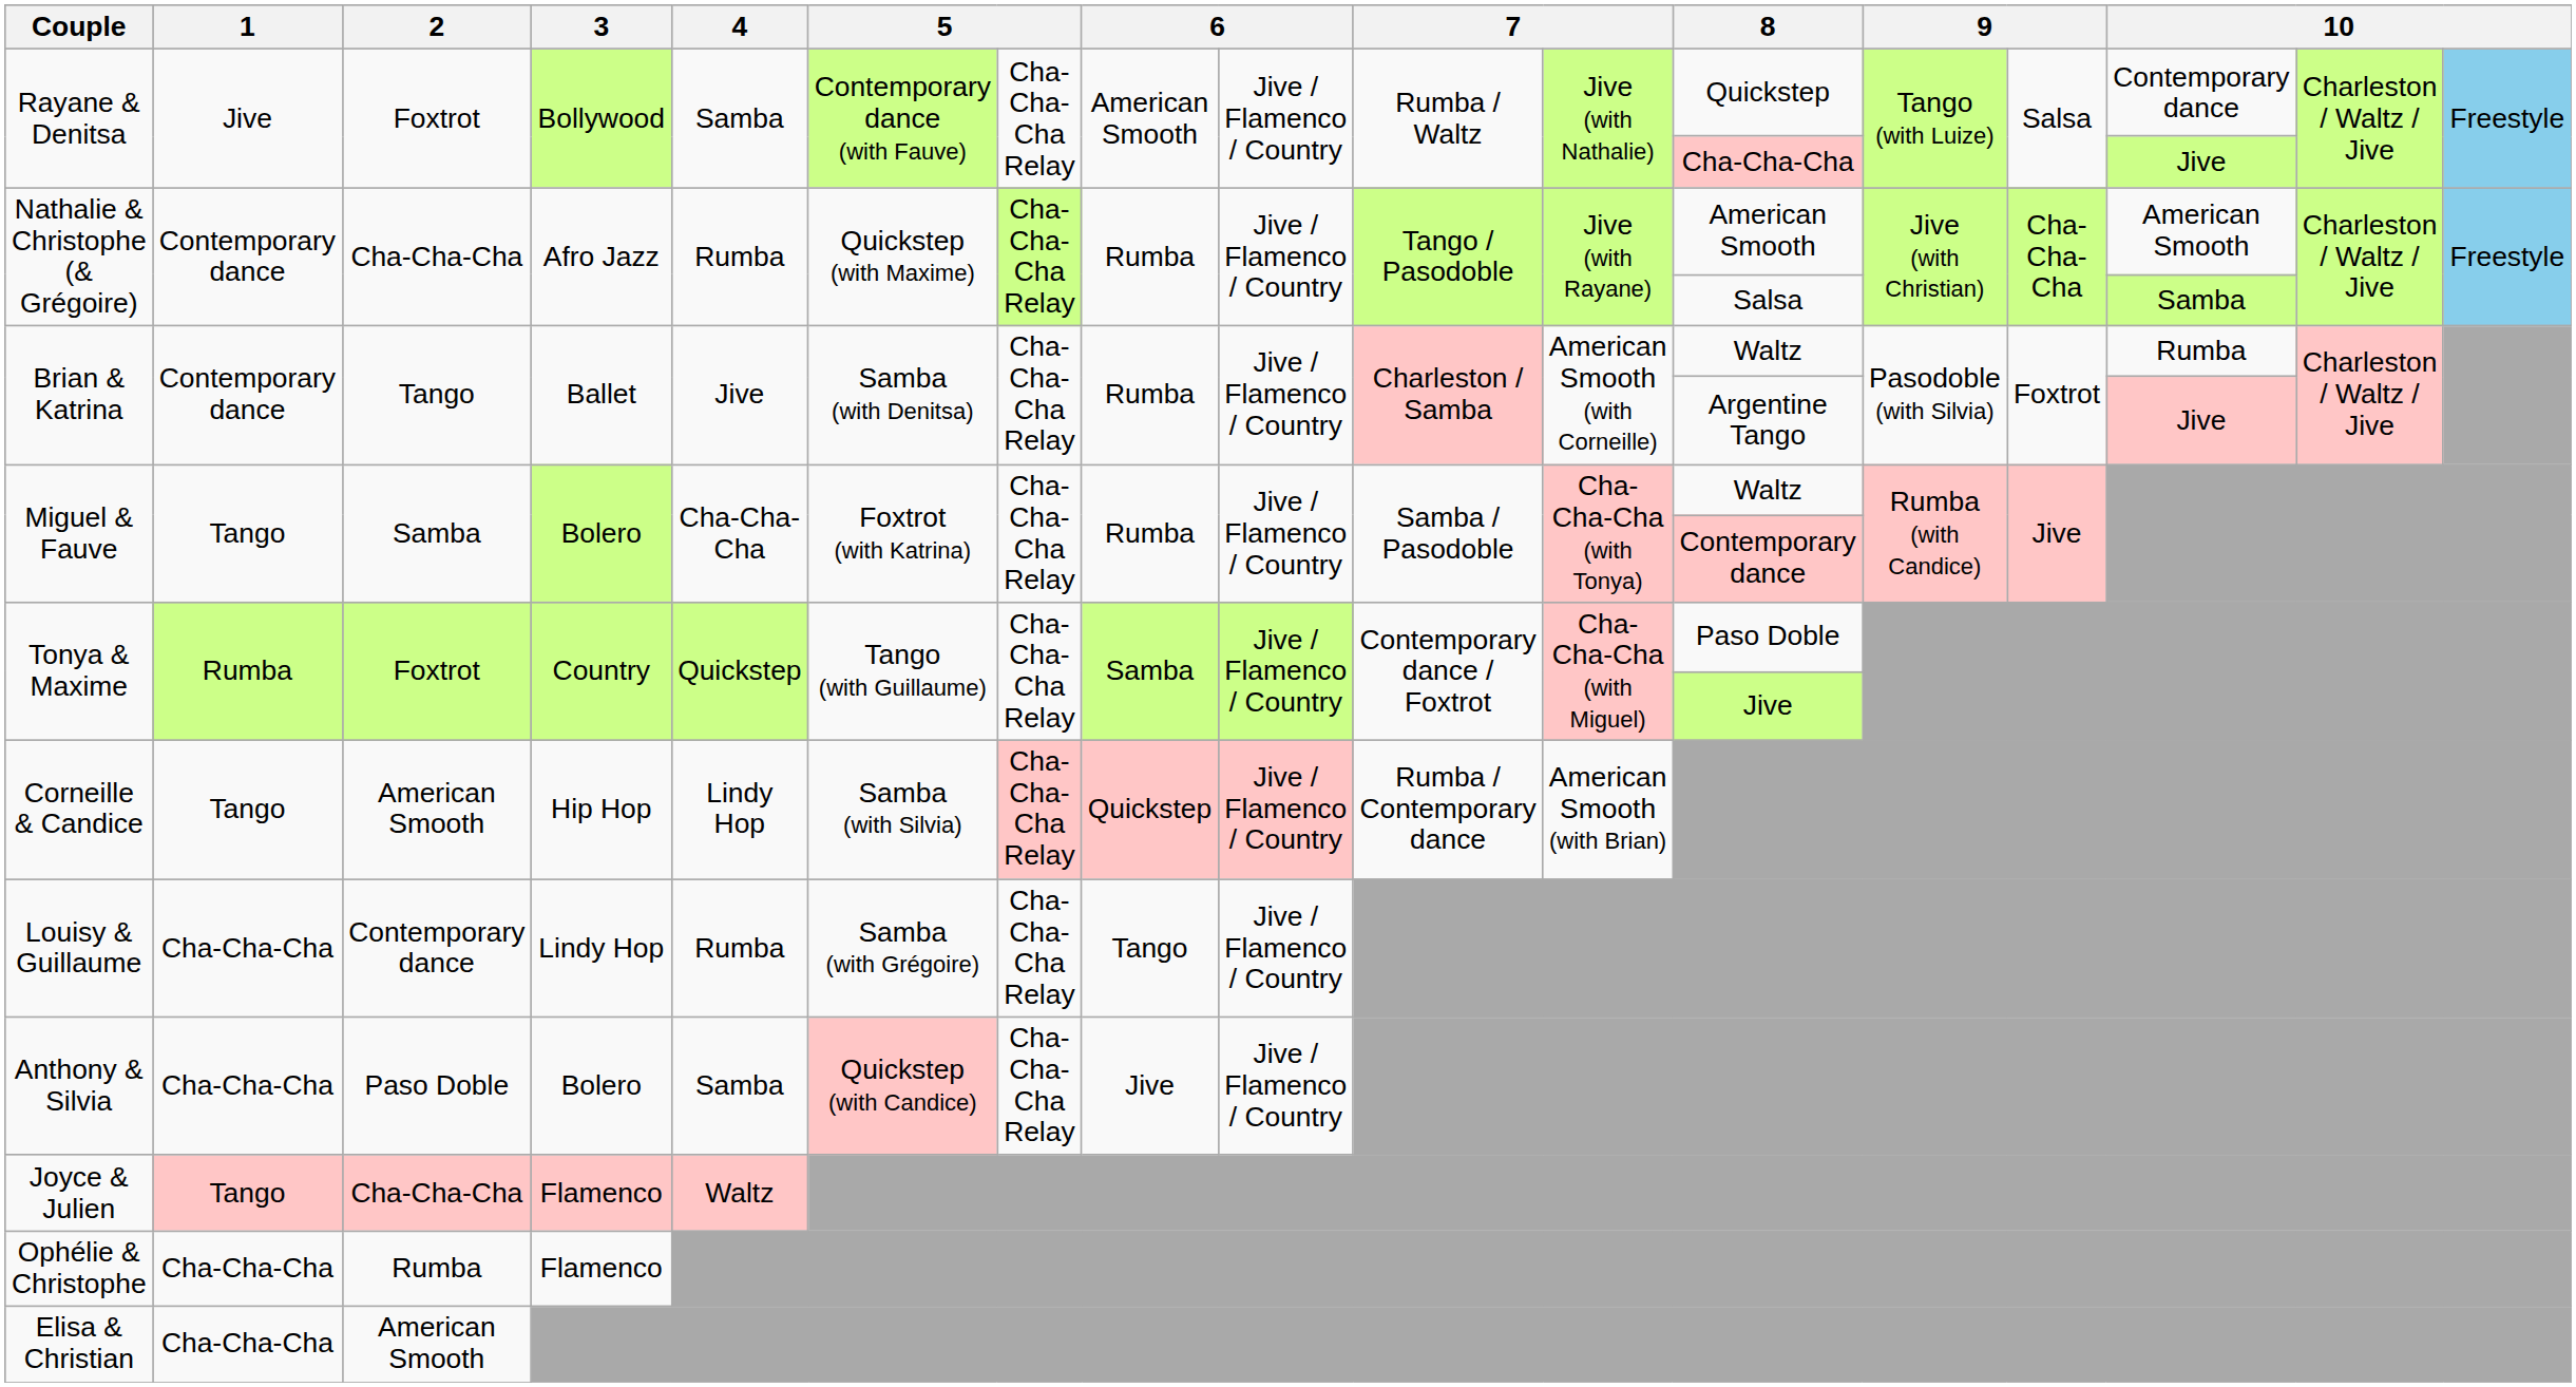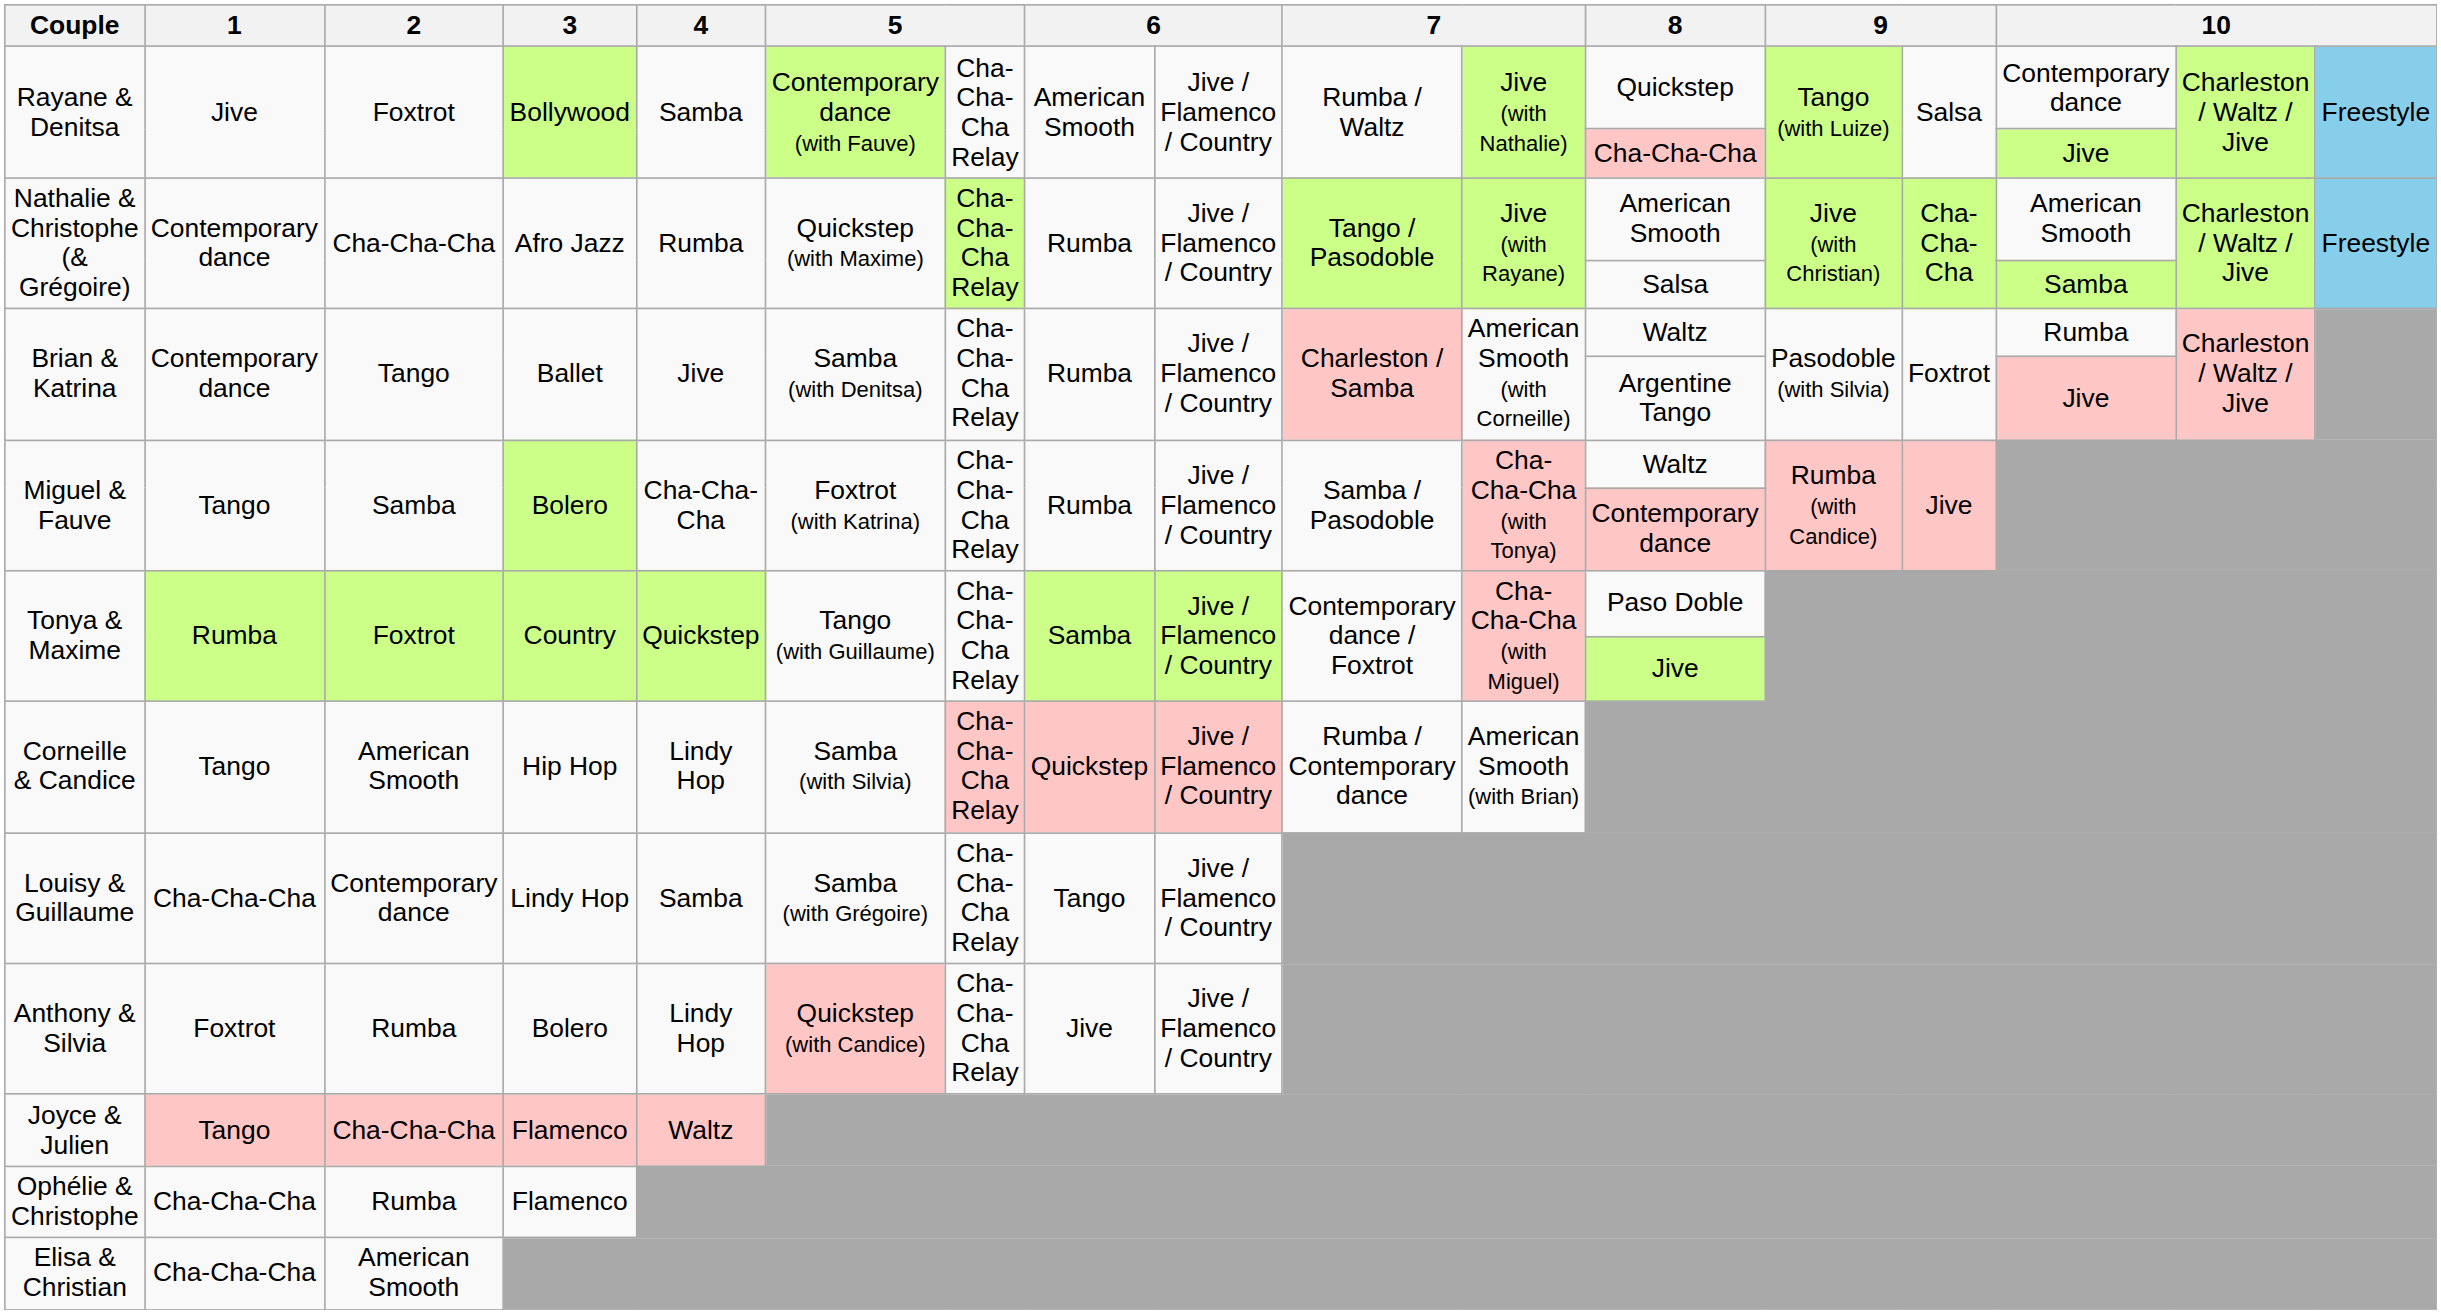Louisy & Guillaume | 4: Rumba -> Samba
Anthony & Silvia | 1: Cha-Cha-Cha -> Foxtrot
Anthony & Silvia | 2: Paso Doble -> Rumba
Anthony & Silvia | 4: Samba -> Lindy Hop
